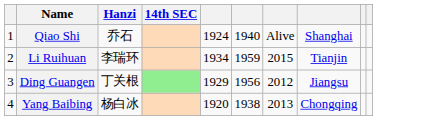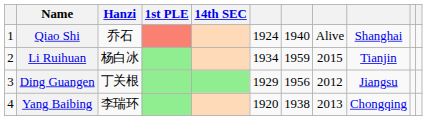+ column: 1st PLE
Li Ruihuan | Hanzi: 李瑞环 -> 杨白冰
Yang Baibing | Hanzi: 杨白冰 -> 李瑞环
